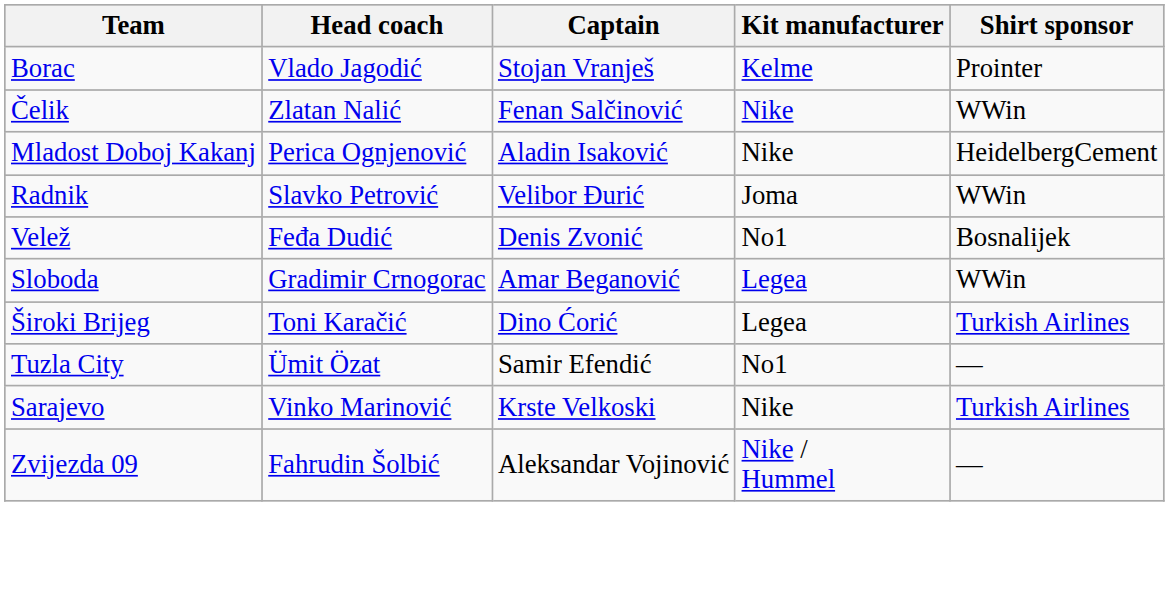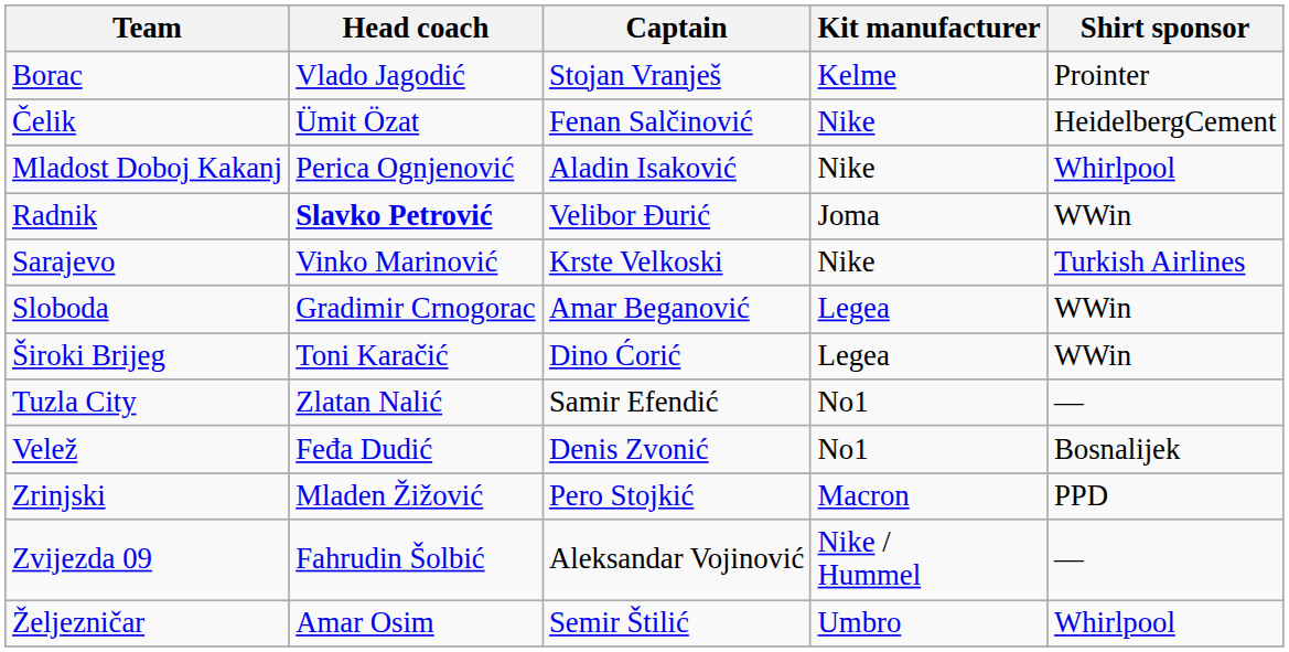Čelik | Head coach: Zlatan Nalić -> Ümit Özat
Čelik | Shirt sponsor: WWin -> HeidelbergCement
Mladost Doboj Kakanj | Shirt sponsor: HeidelbergCement -> Whirlpool
Radnik | Head coach: normal -> bold
rows swapped: Sarajevo <-> Velež
Široki Brijeg | Shirt sponsor: Turkish Airlines -> WWin
Tuzla City | Head coach: Ümit Özat -> Zlatan Nalić
+ row: Zrinjski | Mladen Žižović | Pero Stojkić | Macron | PPD
+ row: Željezničar | Amar Osim | Semir Štilić | Umbro | Whirlpool
